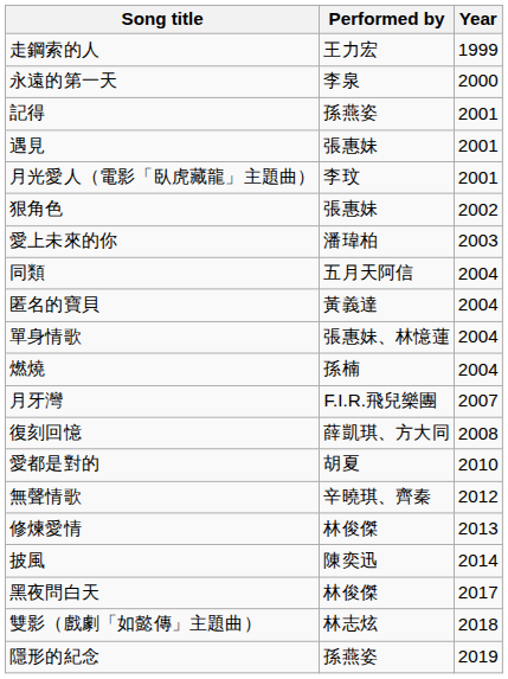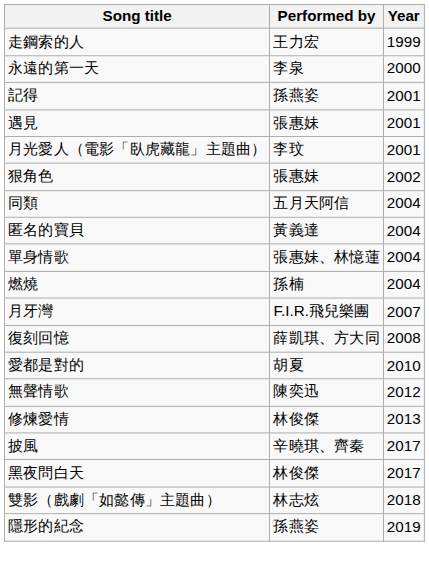- row: 愛上未來的你 | 潘瑋柏 | 2003
無聲情歌 | Performed by: 辛曉琪、齊秦 -> 陳奕迅
披風 | Performed by: 陳奕迅 -> 辛曉琪、齊秦
披風 | Year: 2014 -> 2017
